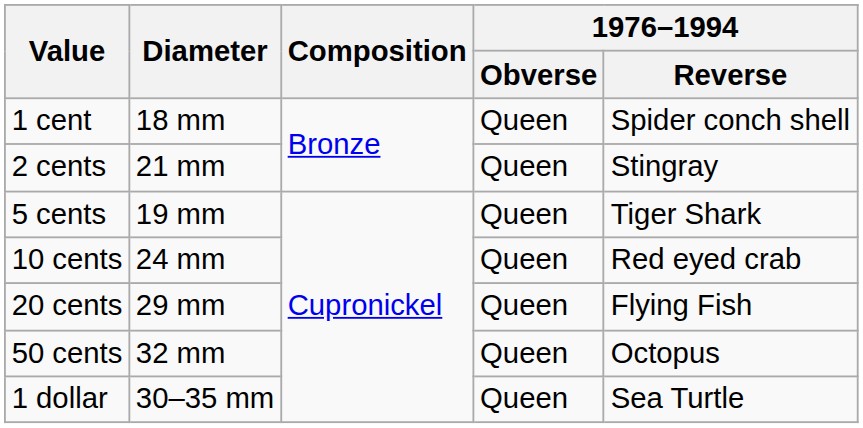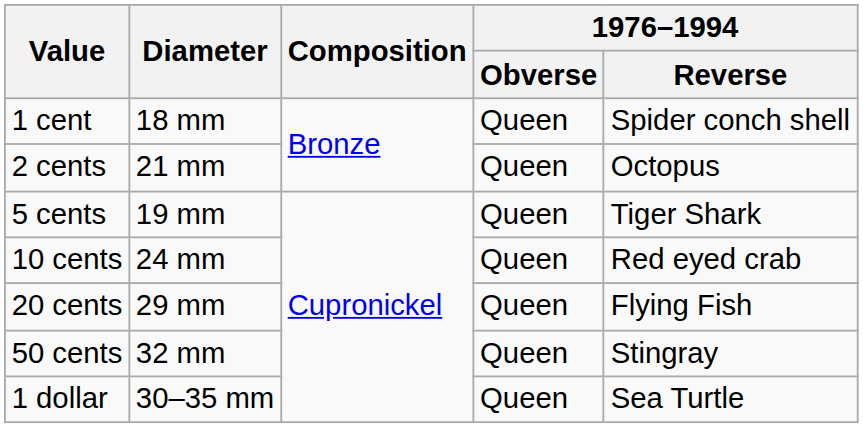2 cents | 1976–1994 / Reverse: Stingray -> Octopus
50 cents | 1976–1994 / Reverse: Octopus -> Stingray
